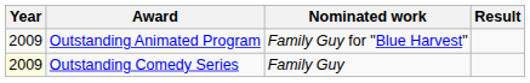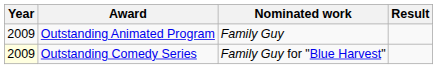Outstanding Animated Program | Nominated work: Family Guy for "Blue Harvest" -> Family Guy
Outstanding Comedy Series | Nominated work: Family Guy -> Family Guy for "Blue Harvest"
